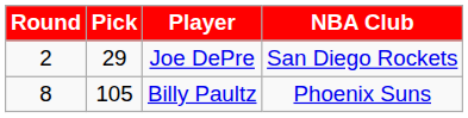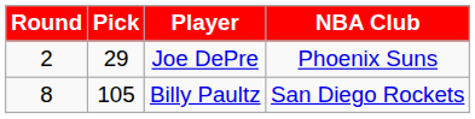Joe DePre | NBA Club: San Diego Rockets -> Phoenix Suns
Billy Paultz | NBA Club: Phoenix Suns -> San Diego Rockets
